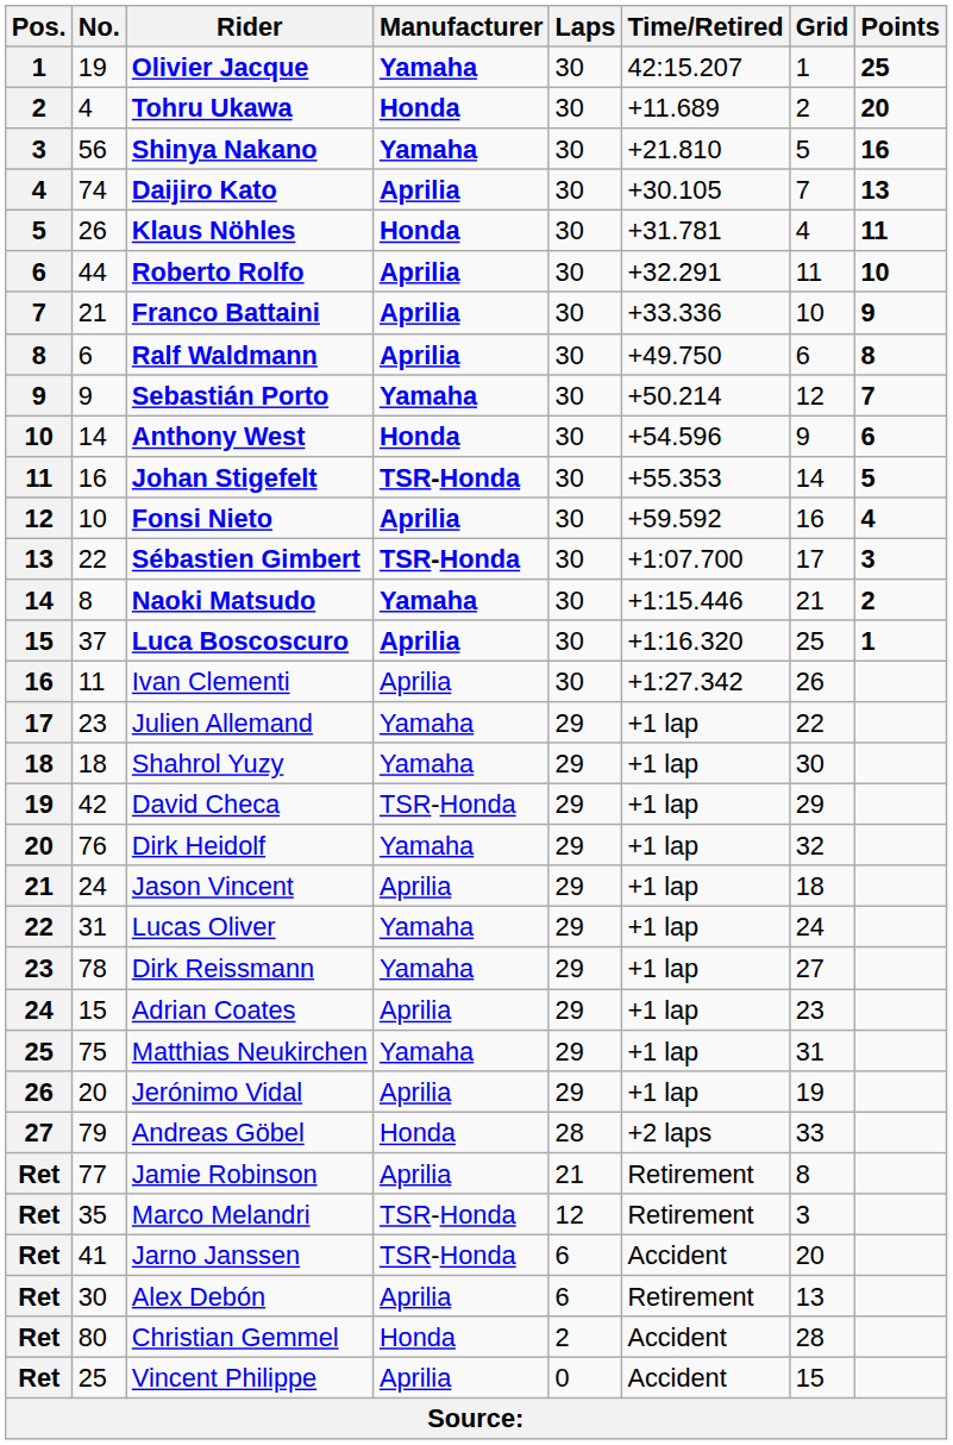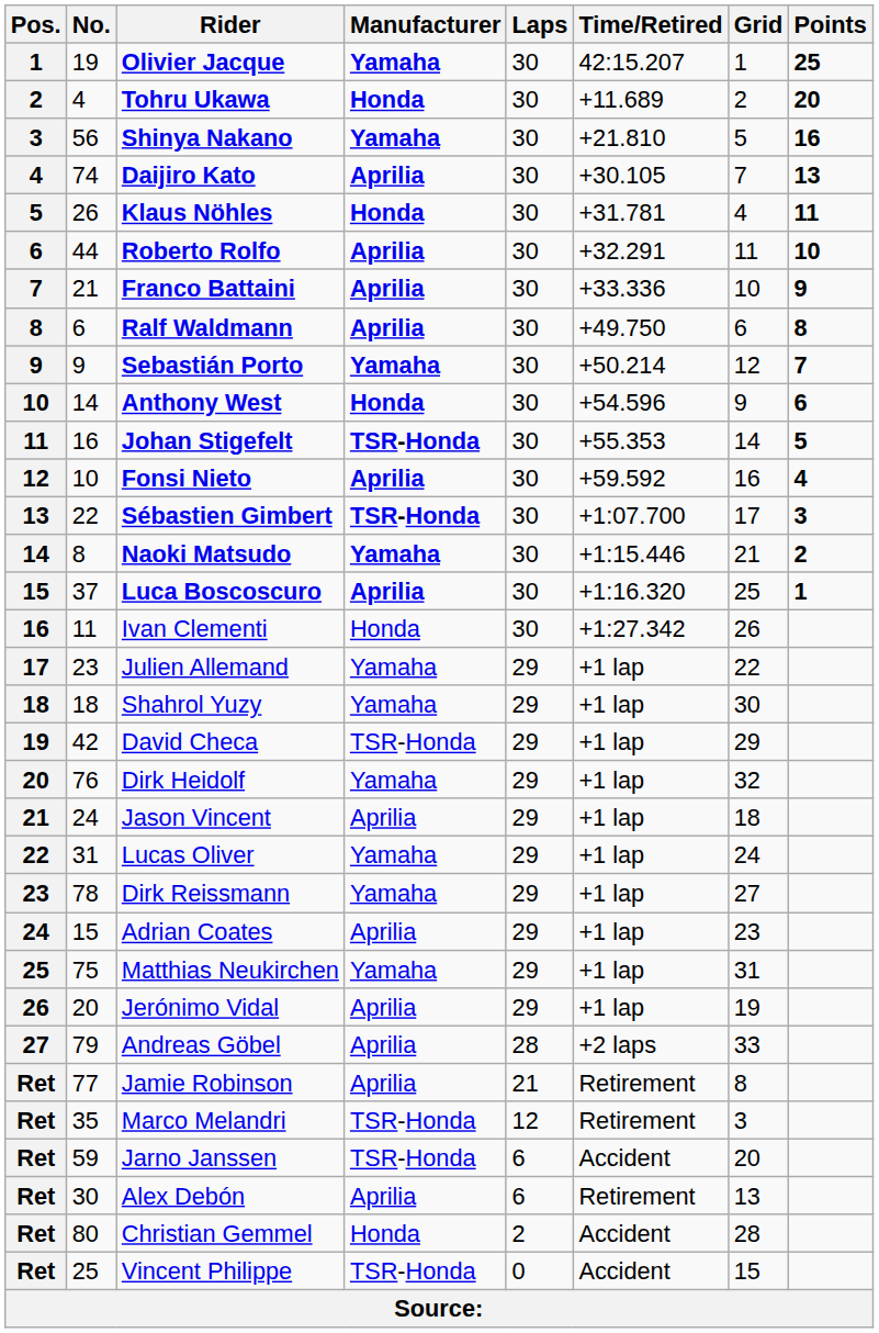Ivan Clementi | Manufacturer: Aprilia -> Honda
Andreas Göbel | Manufacturer: Honda -> Aprilia
Jarno Janssen | No.: 41 -> 59
Vincent Philippe | Manufacturer: Aprilia -> TSR-Honda
